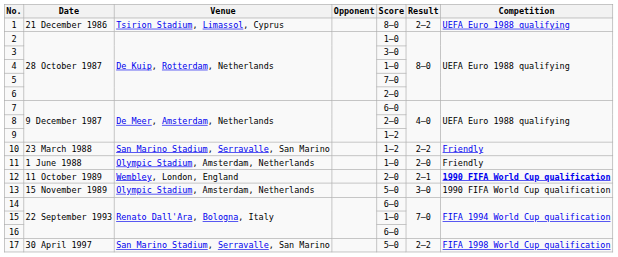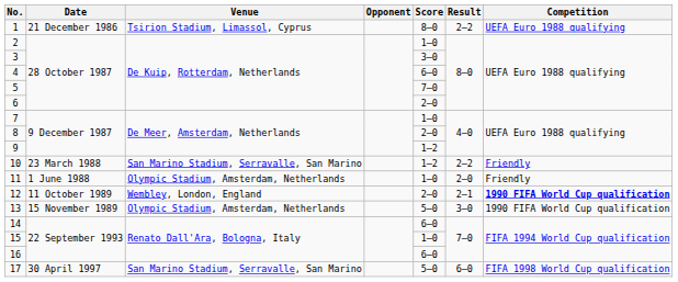4 | Score: 1–0 -> 6–0
7 | Score: 6–0 -> 1–0
17 | Result: 2–2 -> 6–0
